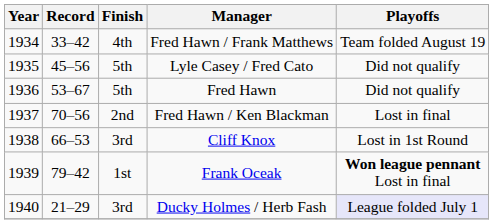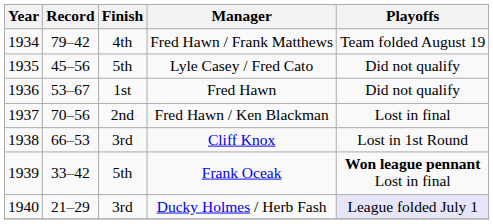Fred Hawn / Frank Matthews | Record: 33–42 -> 79–42
Fred Hawn | Finish: 5th -> 1st
Frank Oceak | Record: 79–42 -> 33–42
Frank Oceak | Finish: 1st -> 5th
